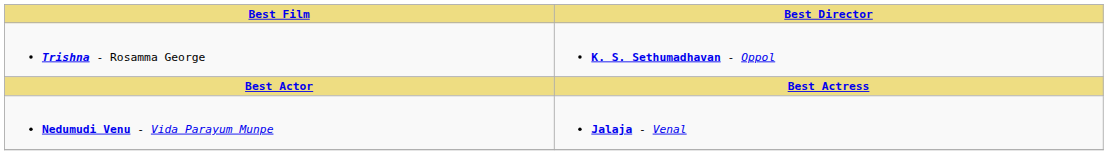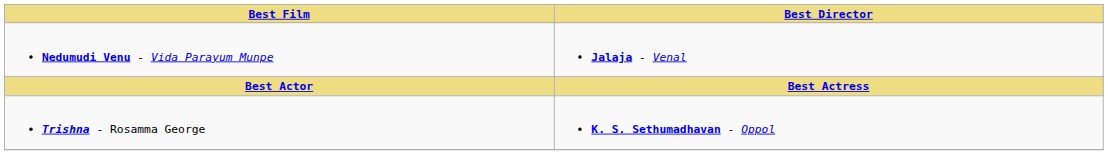rows swapped: Trishna - Rosamma George <-> Nedumudi Venu - Vida Parayum Munpe
